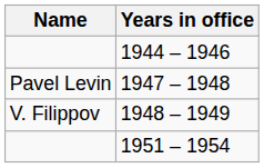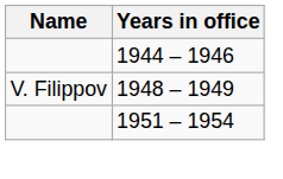- row: Pavel Levin | 1947 – 1948
